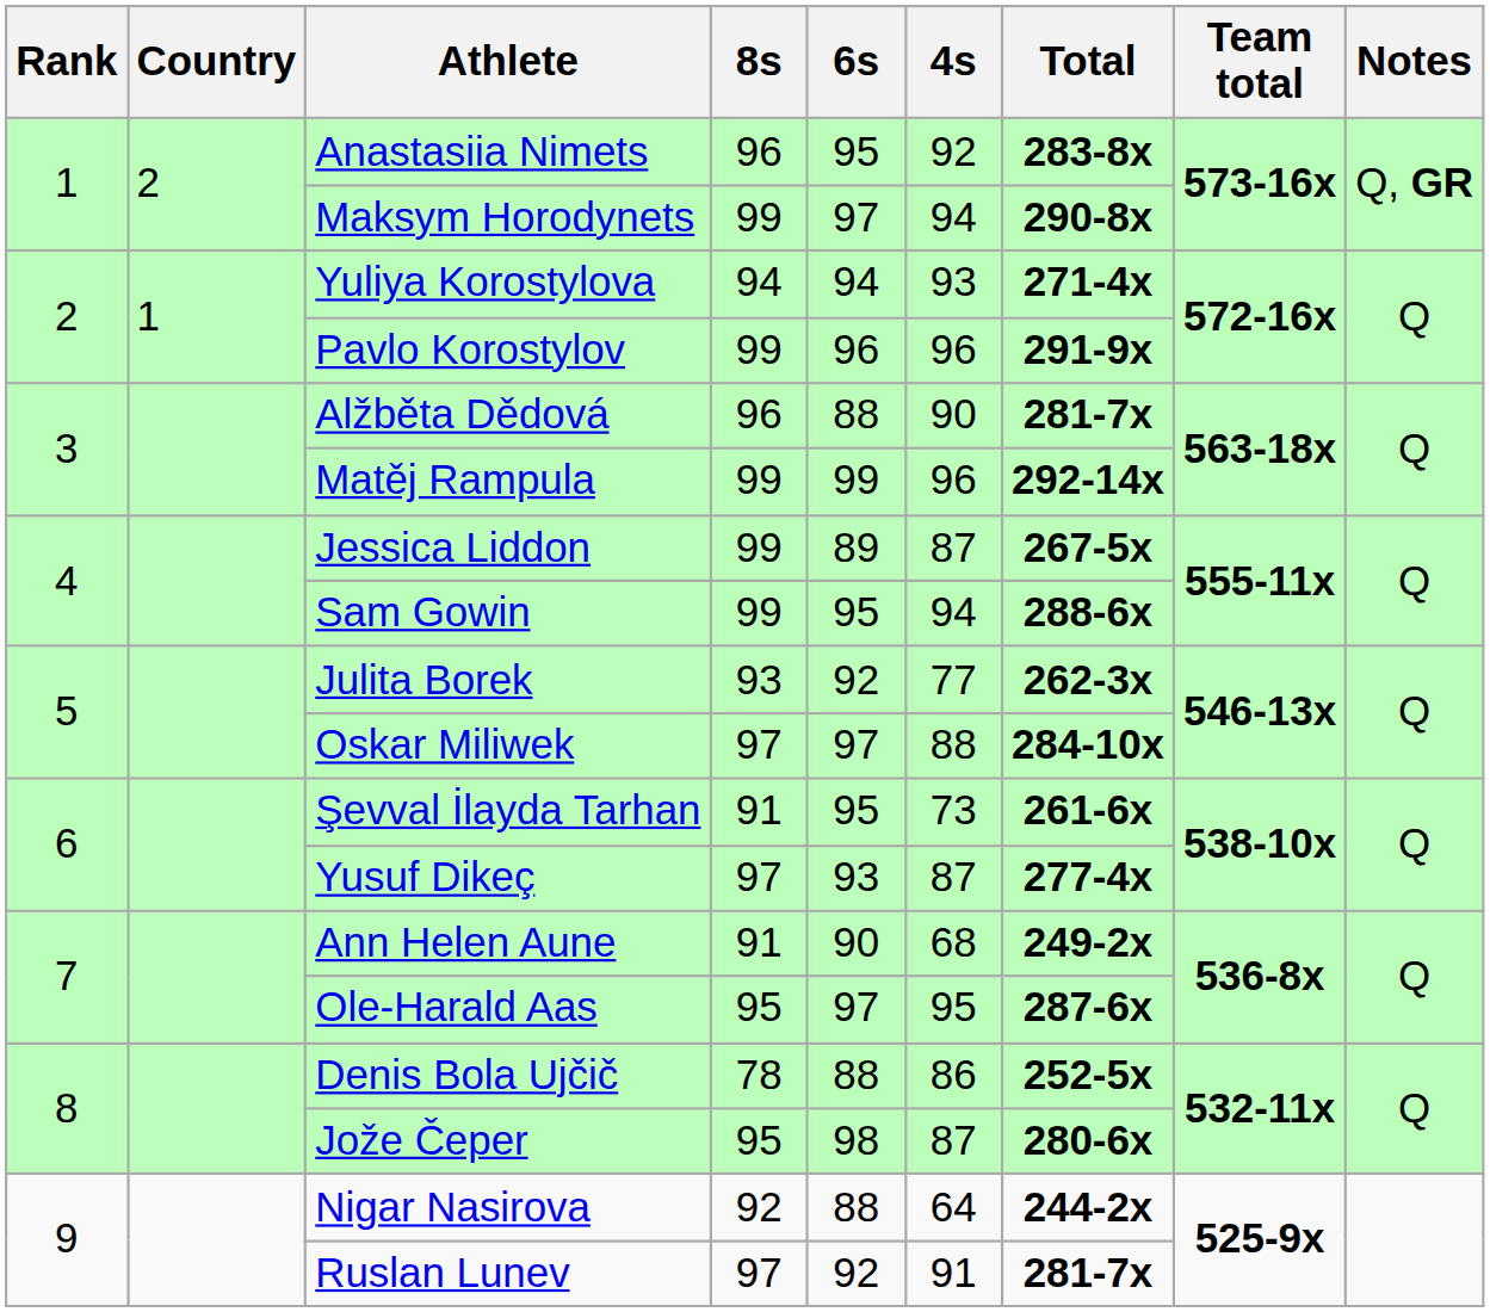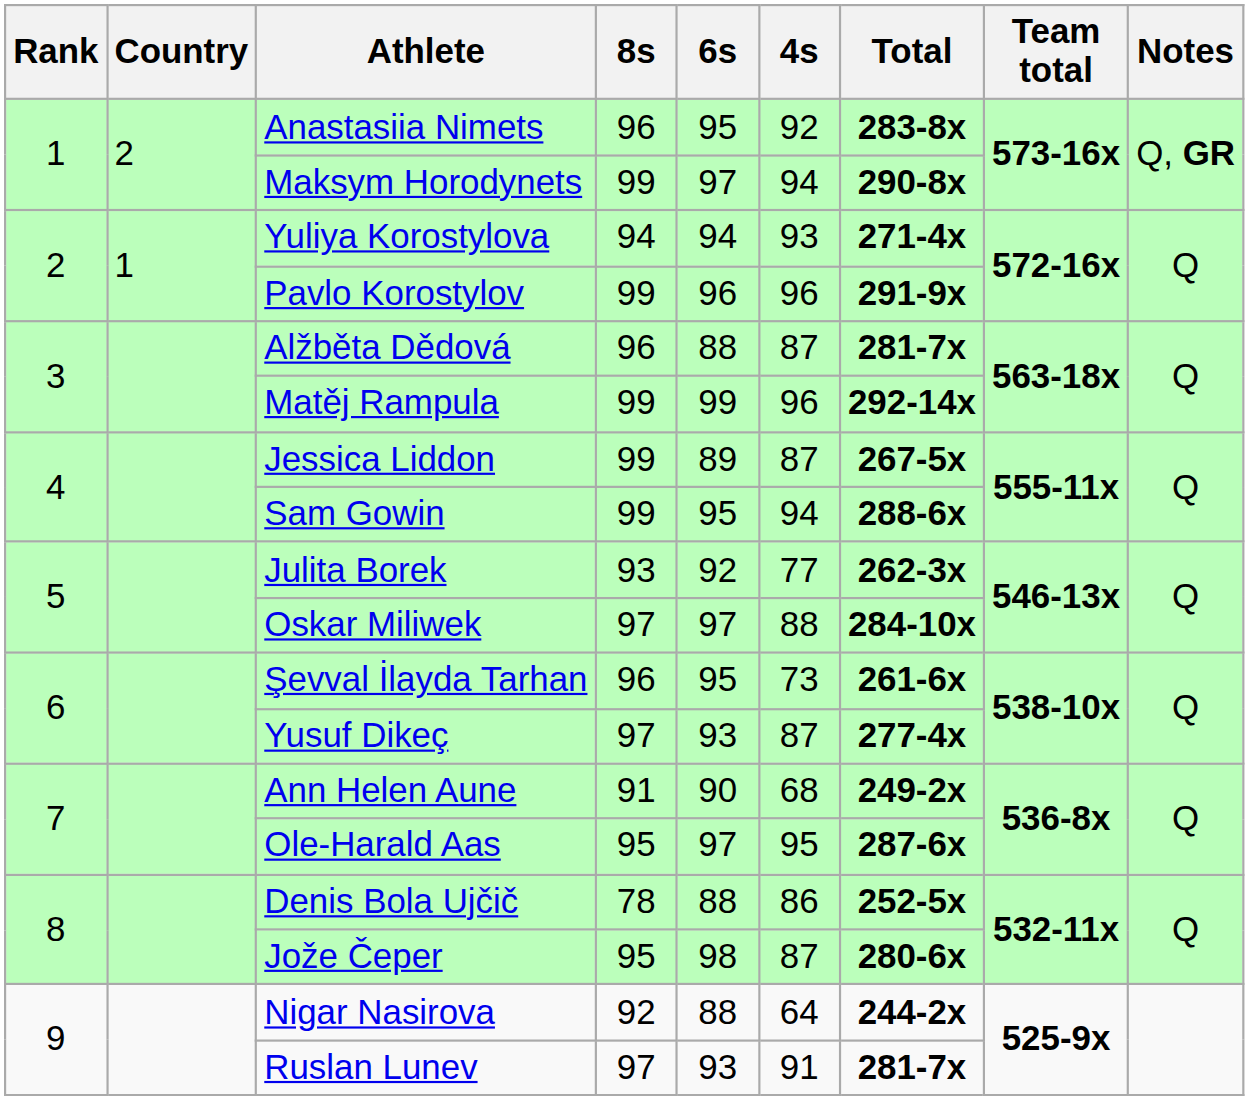Alžběta Dědová | 4s: 90 -> 87
Şevval İlayda Tarhan | 8s: 91 -> 96
Ruslan Lunev | 6s: 92 -> 93
